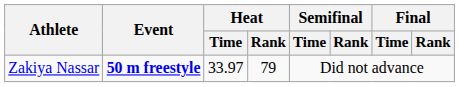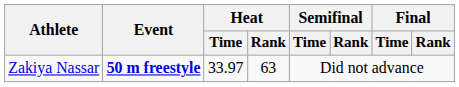Zakiya Nassar | Heat / Rank: 79 -> 63
